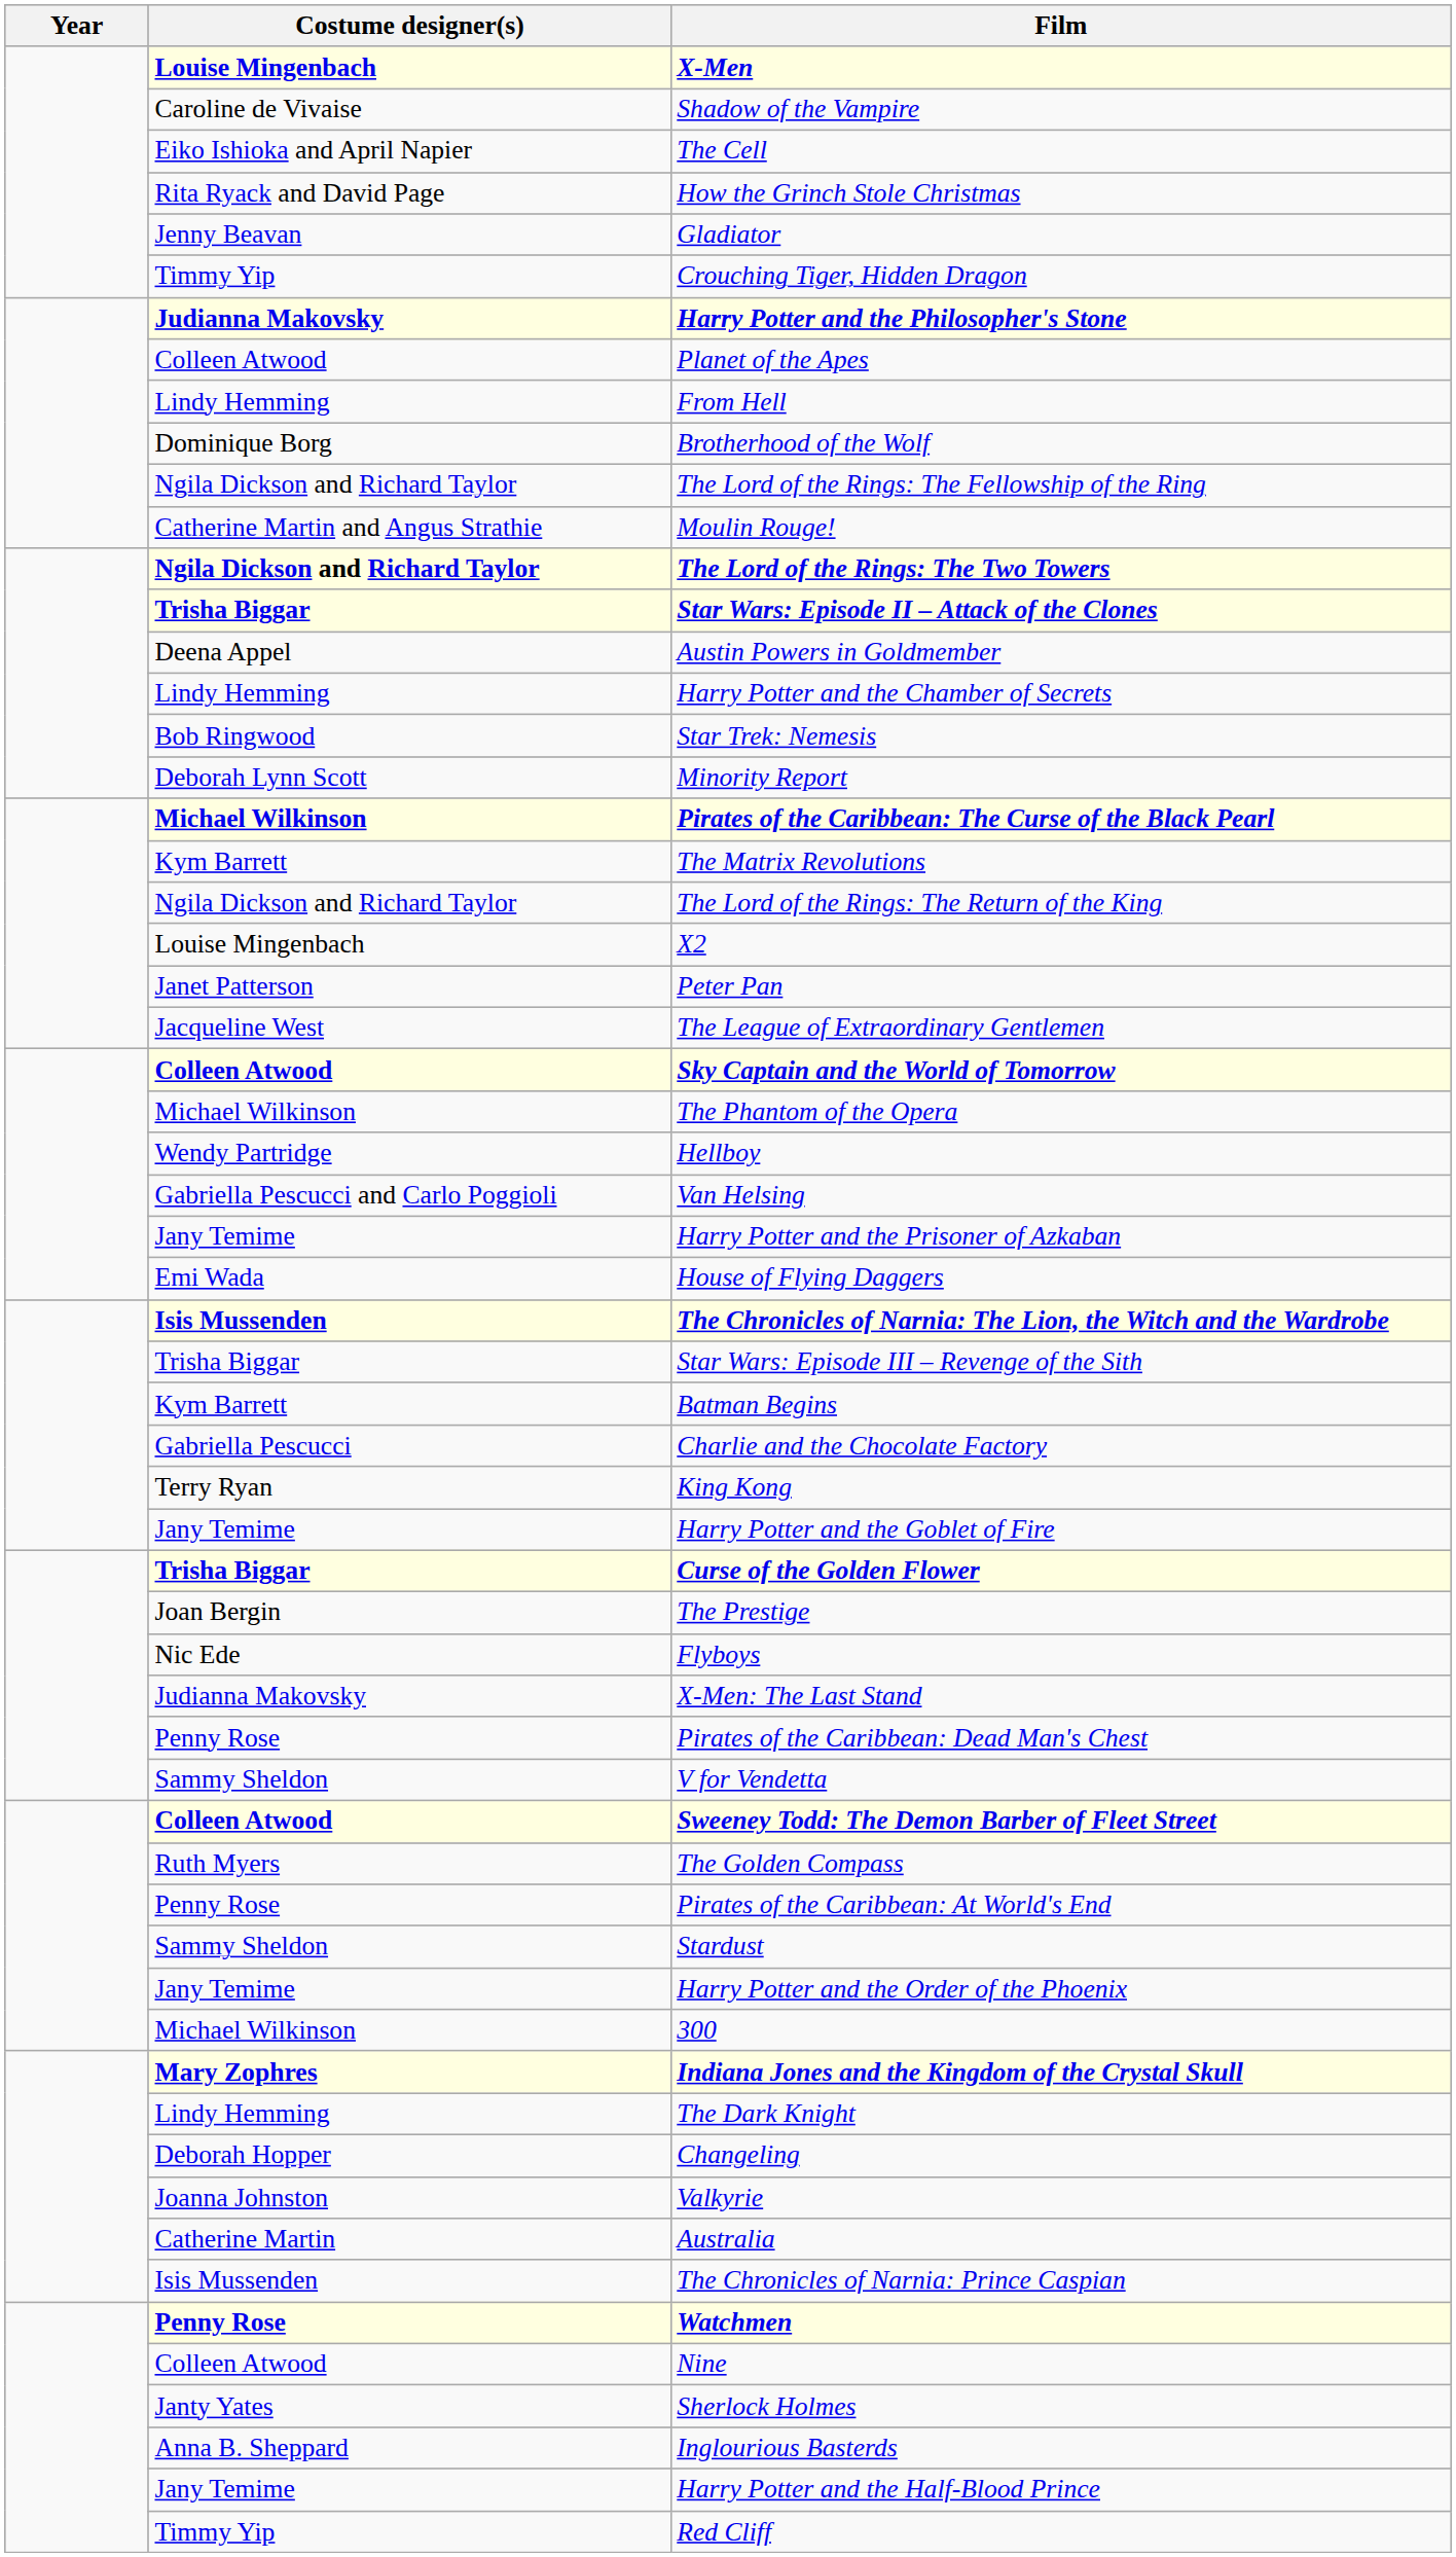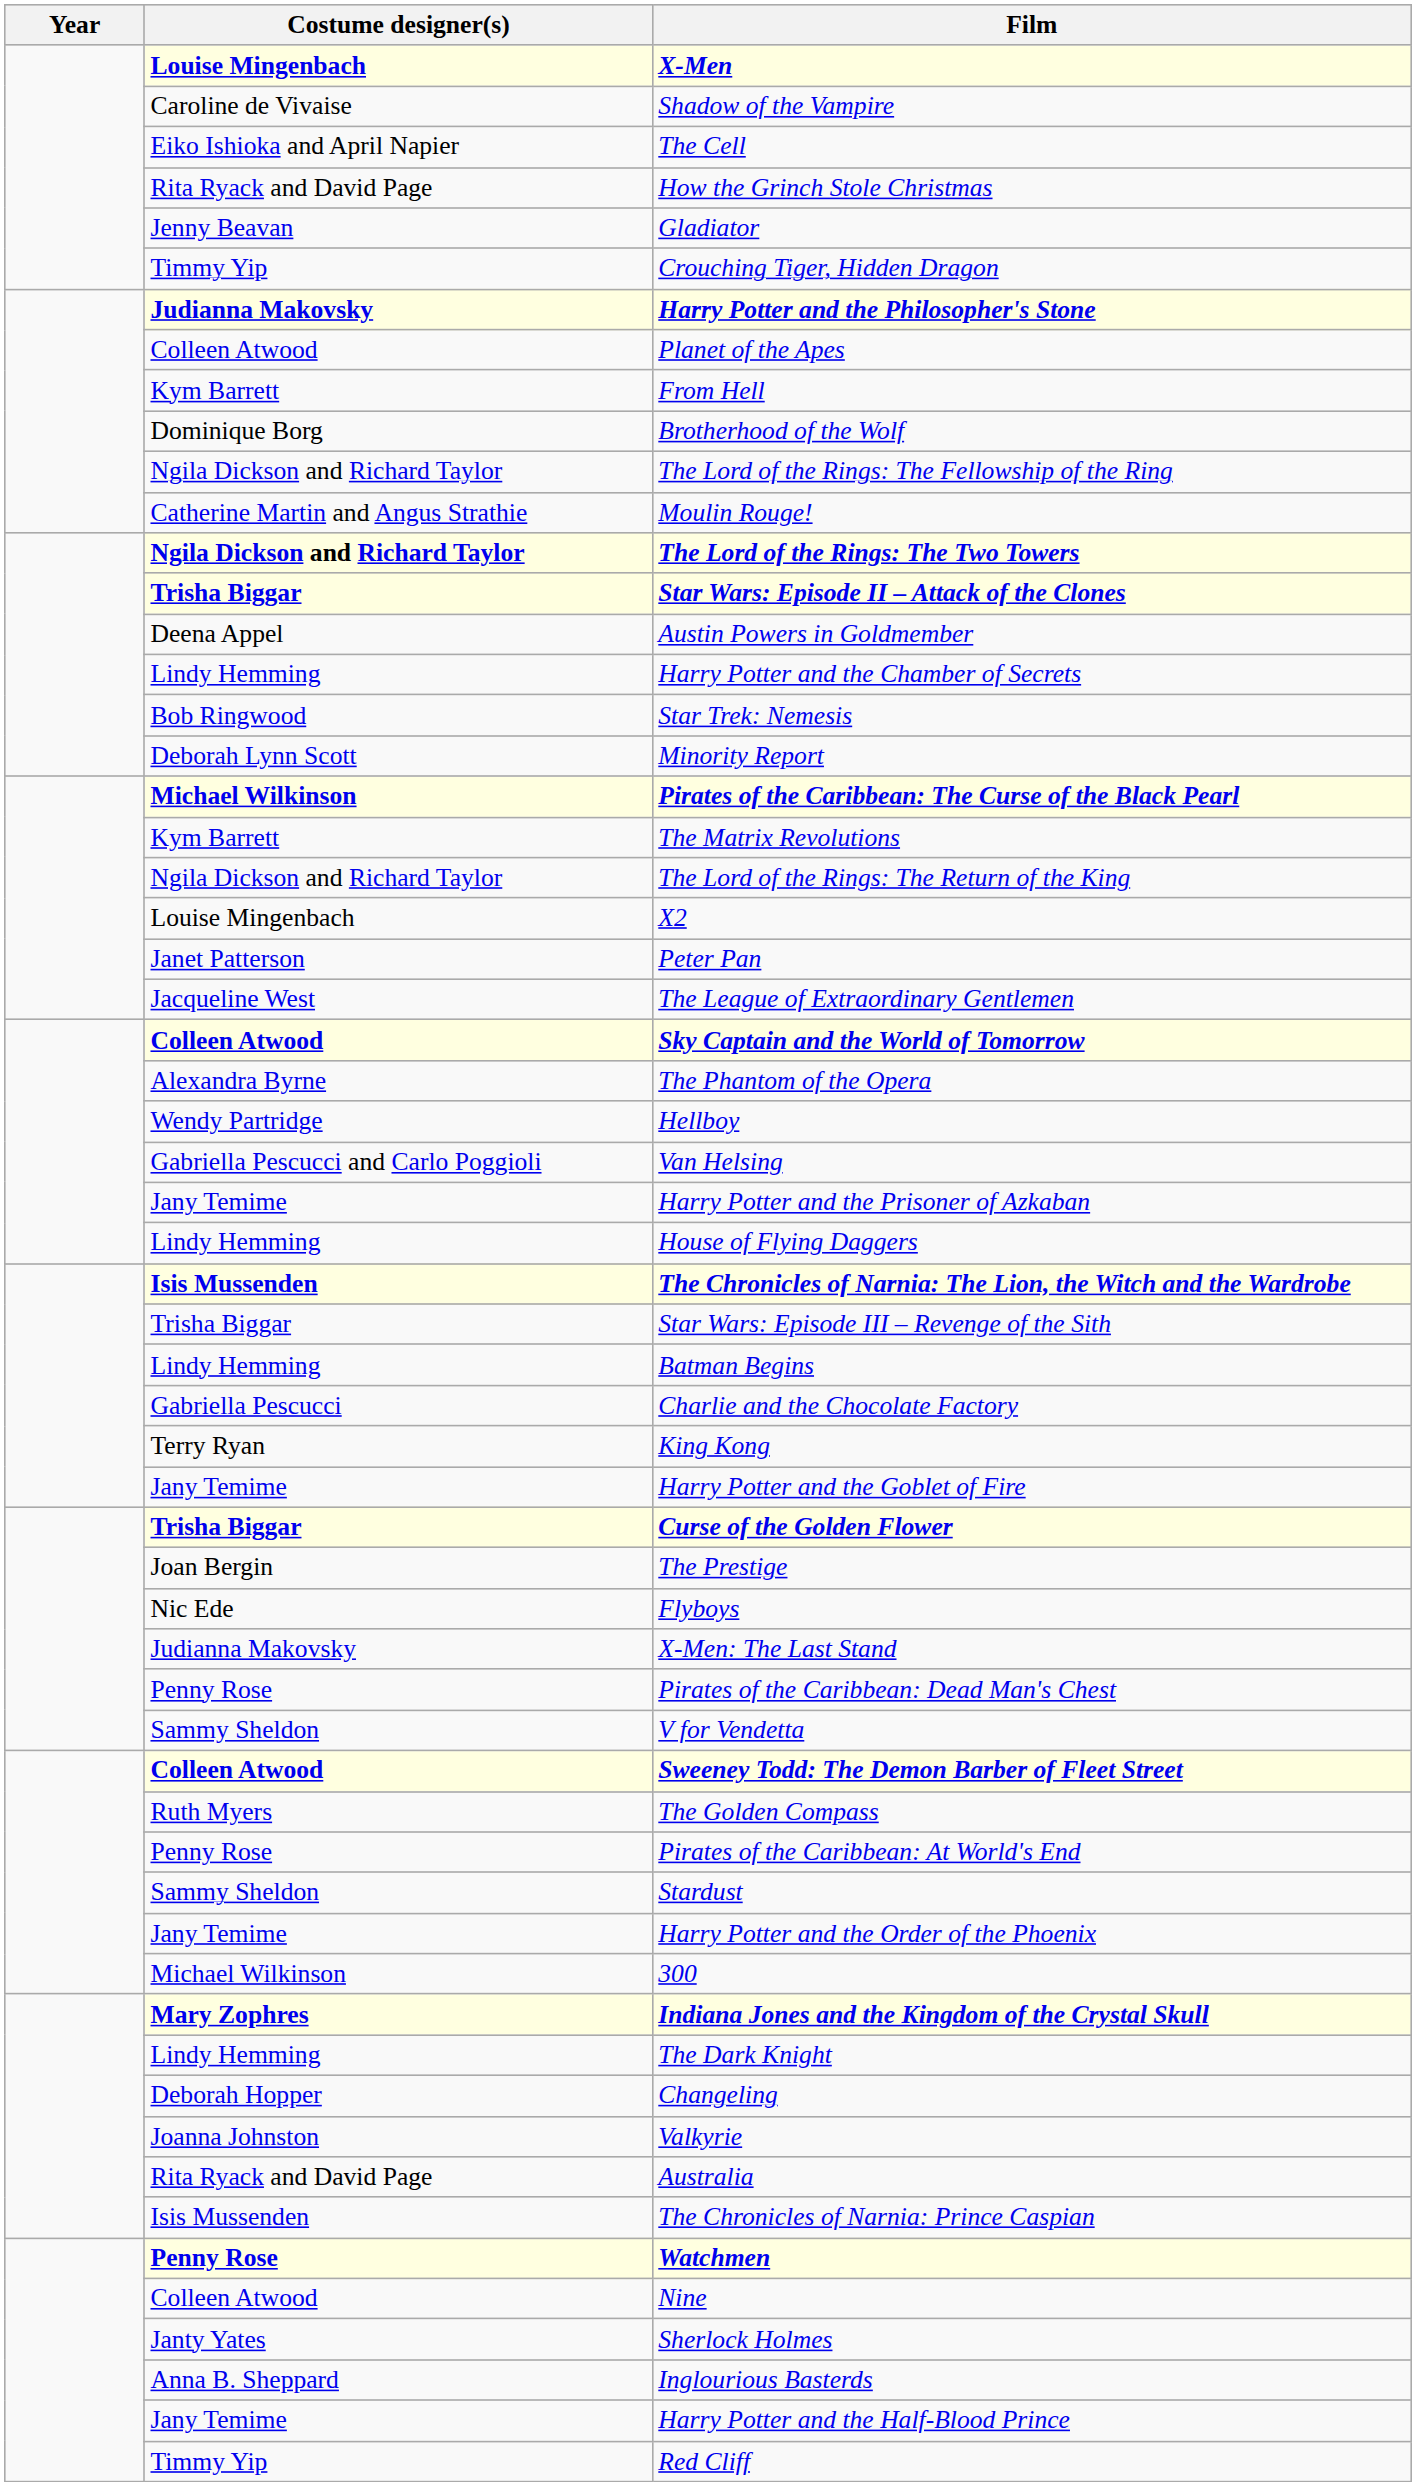From Hell | Costume designer(s): Lindy Hemming -> Kym Barrett
The Phantom of the Opera | Costume designer(s): Michael Wilkinson -> Alexandra Byrne
House of Flying Daggers | Costume designer(s): Emi Wada -> Lindy Hemming
Batman Begins | Costume designer(s): Kym Barrett -> Lindy Hemming
Australia | Costume designer(s): Catherine Martin -> Rita Ryack and David Page
